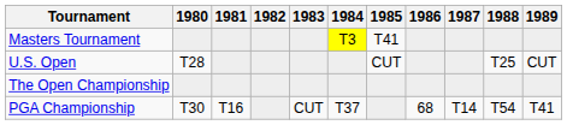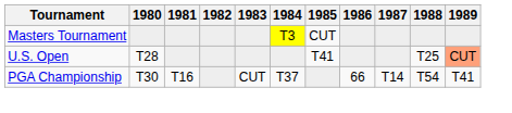Masters Tournament | 1985: T41 -> CUT
U.S. Open | 1985: CUT -> T41
U.S. Open | 1989: no background -> lightsalmon background
- row: The Open Championship
PGA Championship | 1986: 68 -> 66
